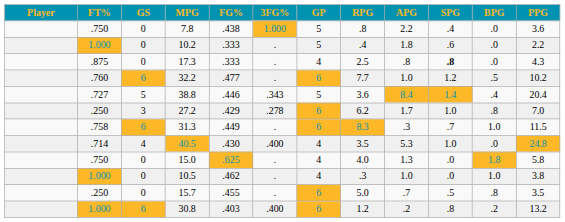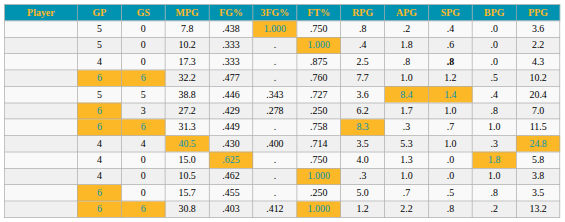columns swapped: GP <-> FT%
7.8 | APG: 2.2 -> .2
40.5 | BPG: .0 -> .3
30.8 | 3FG%: .400 -> .412
30.8 | APG: .2 -> 2.2
